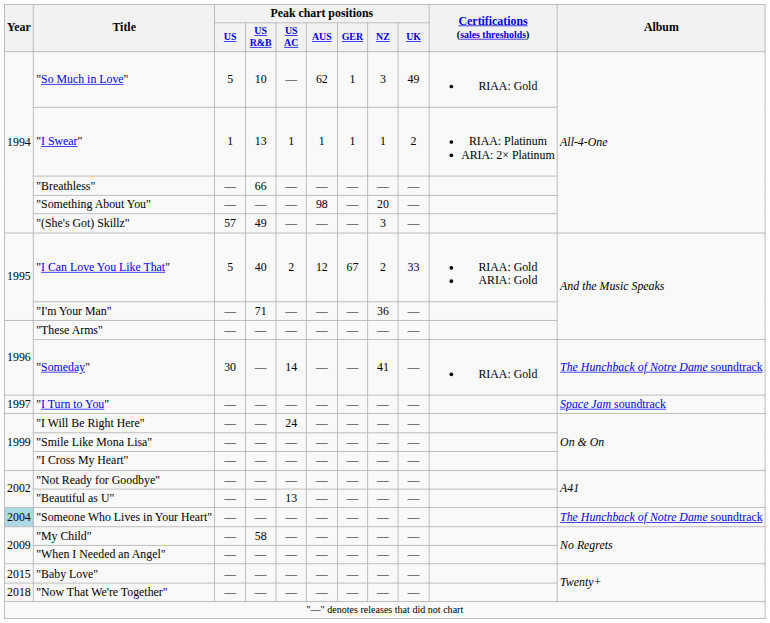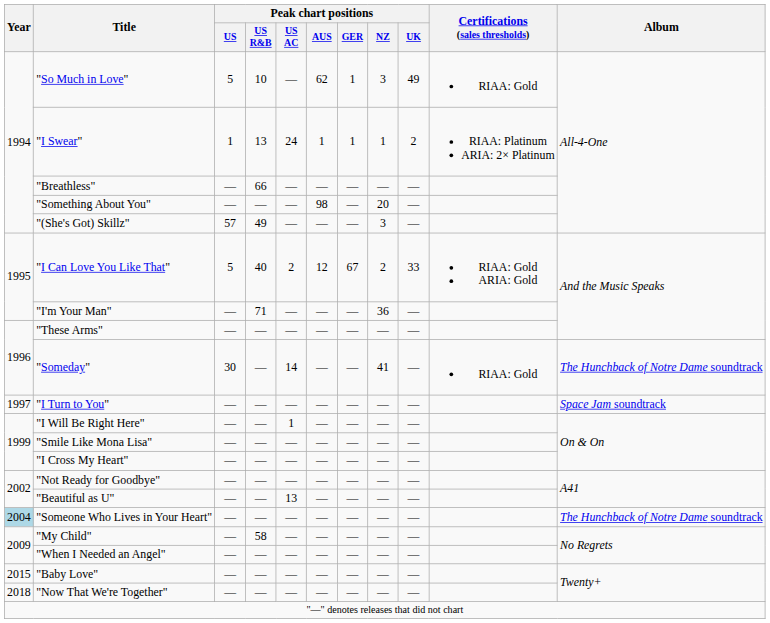"I Swear" | Peak chart positions / US AC: 1 -> 24
"I Will Be Right Here" | Peak chart positions / US AC: 24 -> 1
